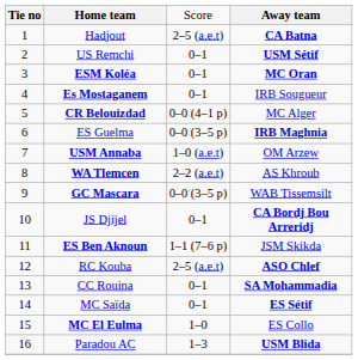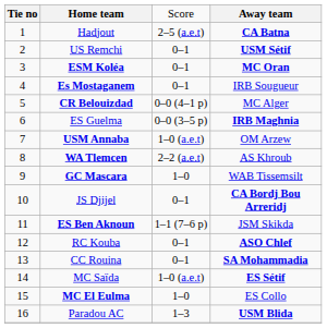GC Mascara | column 3: 0–0 (3–5 p) -> 1–0
RC Kouba | column 3: 2–5 (a.e.t) -> 0–1
MC Saïda | column 3: 0–1 -> 1–0 (a.e.t)
